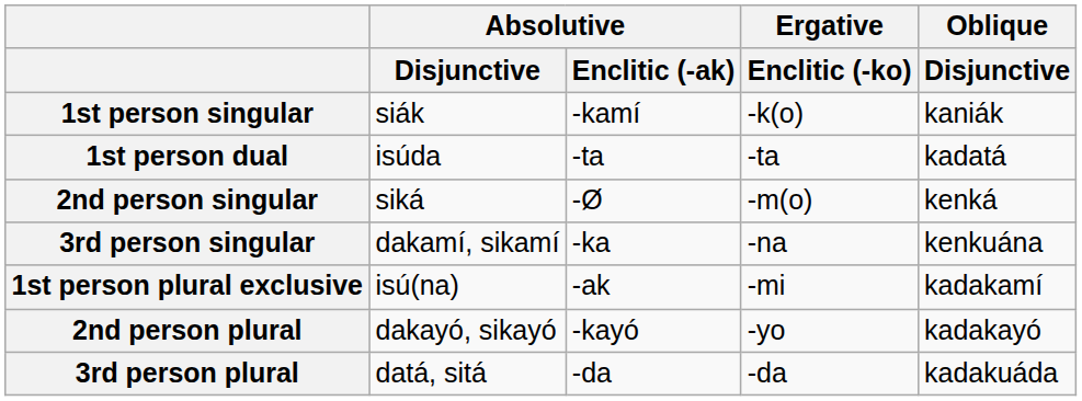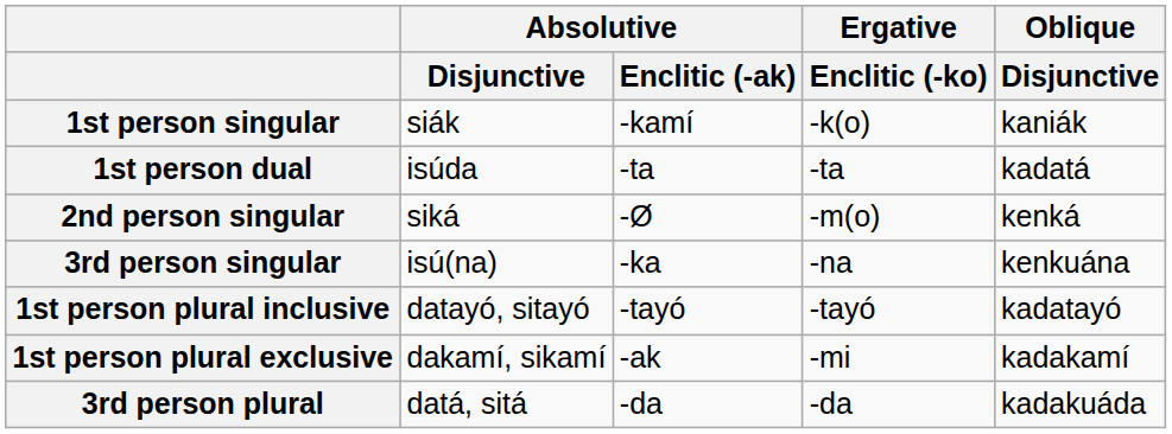3rd person singular | Absolutive / Disjunctive: dakamí, sikamí -> isú(na)
+ row: 1st person plural inclusive | datayó, sitayó | -tayó | -tayó | kadatayó
1st person plural exclusive | Absolutive / Disjunctive: isú(na) -> dakamí, sikamí
- row: 2nd person plural | dakayó, sikayó | -kayó | -yo | kadakayó
